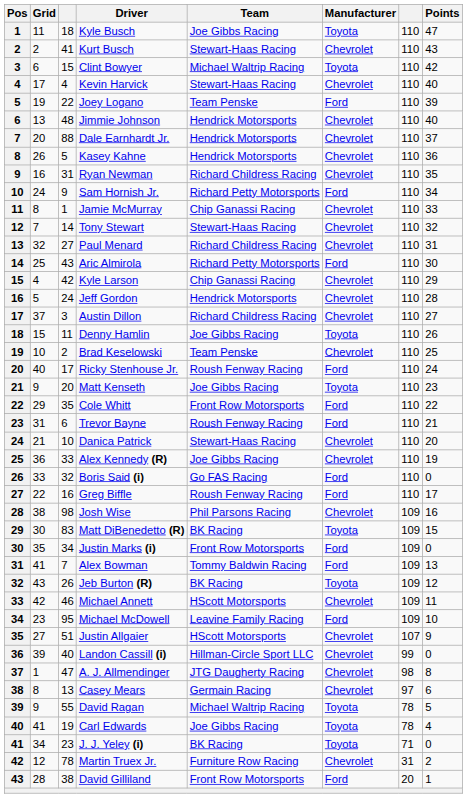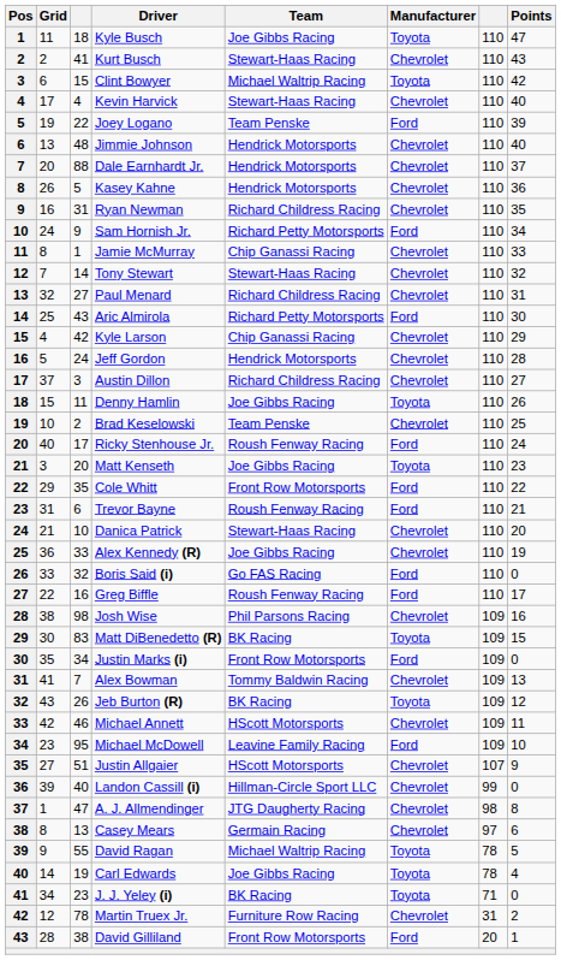Matt Kenseth | Grid: 9 -> 3
Alex Bowman | Manufacturer: Ford -> Chevrolet
Carl Edwards | Grid: 41 -> 14
